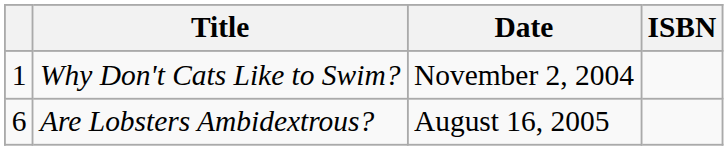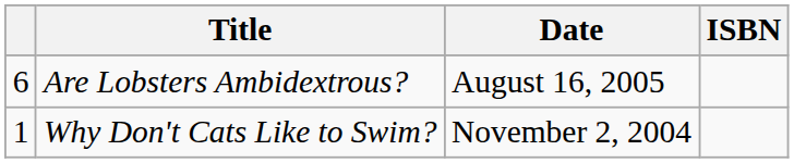rows swapped: Why Don't Cats Like to Swim? <-> Are Lobsters Ambidextrous?
